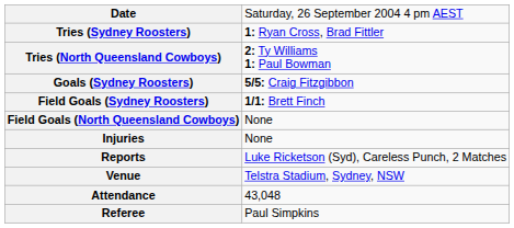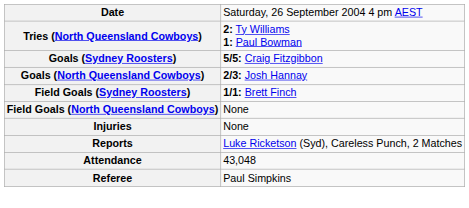- row: Tries (Sydney Roosters) | 1: Ryan Cross, Brad Fittler
+ row: Goals (North Queensland Cowboys) | 2/3: Josh Hannay
- row: Venue | Telstra Stadium, Sydney, NSW
